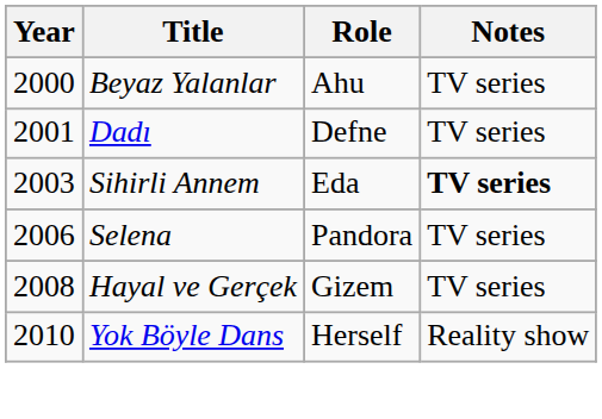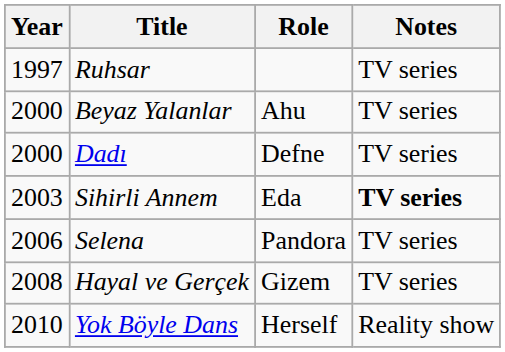+ row: 1997 | Ruhsar | TV series
Dadı | Year: 2001 -> 2000
